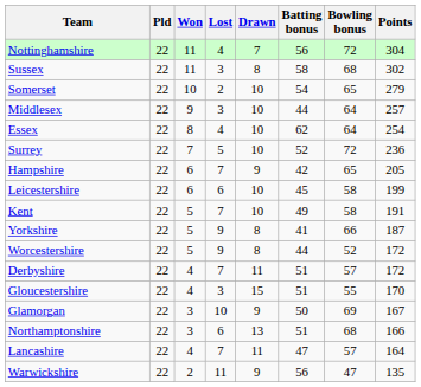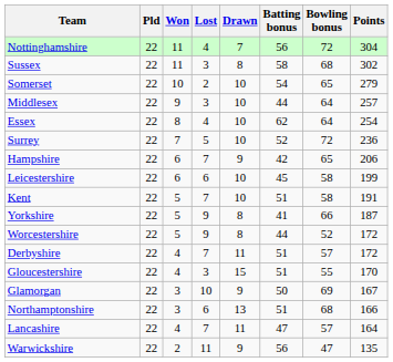Hampshire | Points: 205 -> 206
Kent | Batting bonus: 49 -> 51
